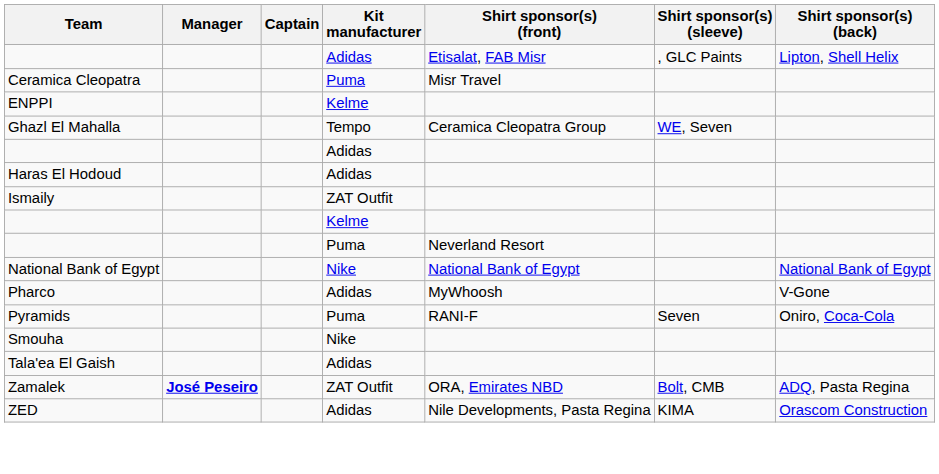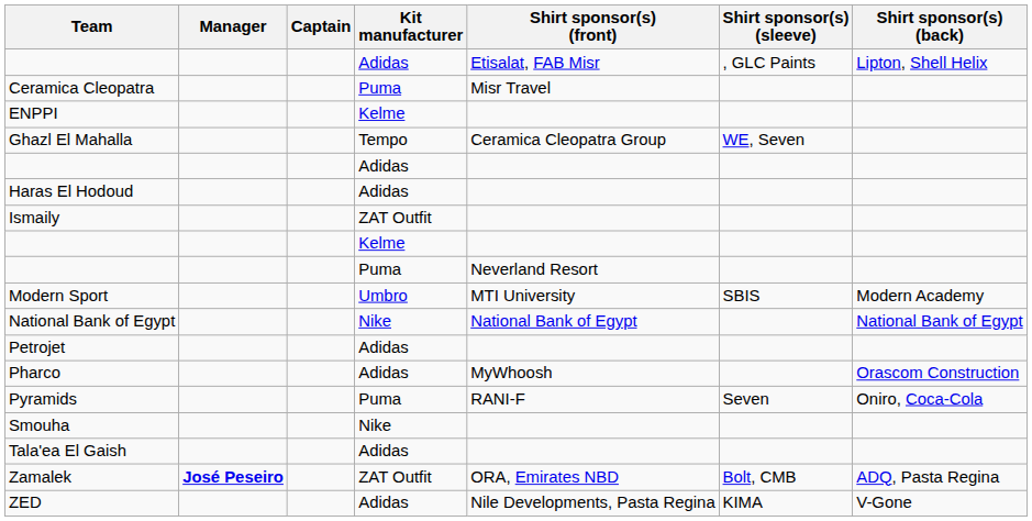+ row: Modern Sport | Umbro | MTI University | SBIS | Modern Academy
+ row: Petrojet | Adidas
Pharco | Shirt sponsor(s) (back): V-Gone -> Orascom Construction
ZED | Shirt sponsor(s) (back): Orascom Construction -> V-Gone
